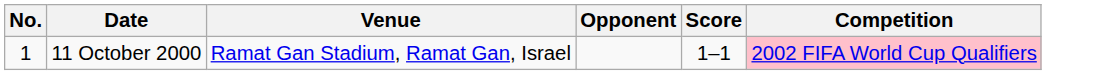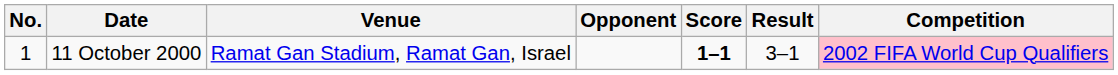+ column: Result | 3–1
11 October 2000 | Score: normal -> bold
